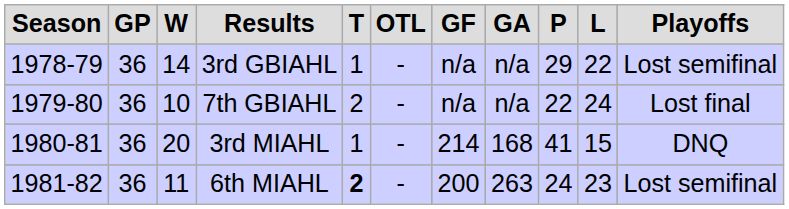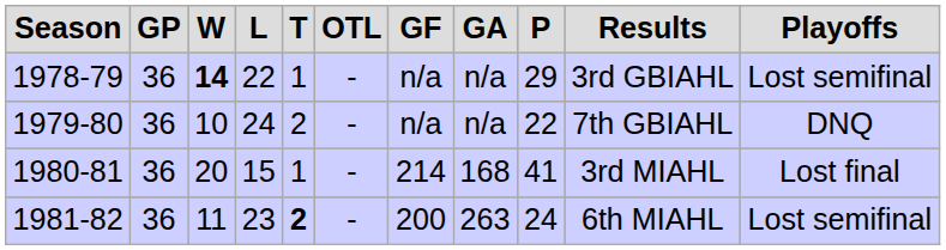columns swapped: L <-> Results
1978-79 | W: normal -> bold
1979-80 | Playoffs: Lost final -> DNQ
1980-81 | Playoffs: DNQ -> Lost final
